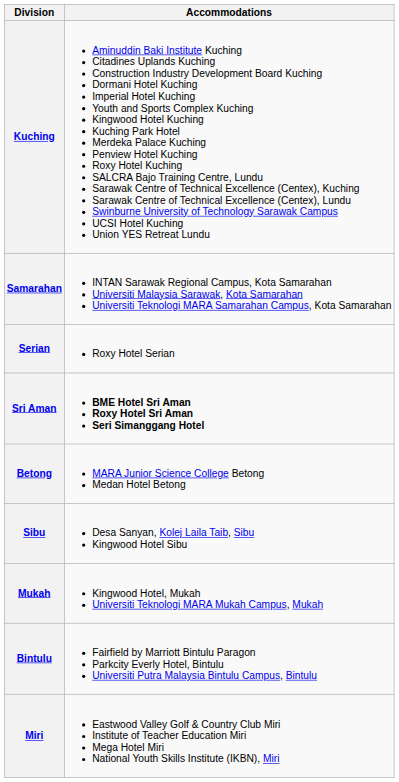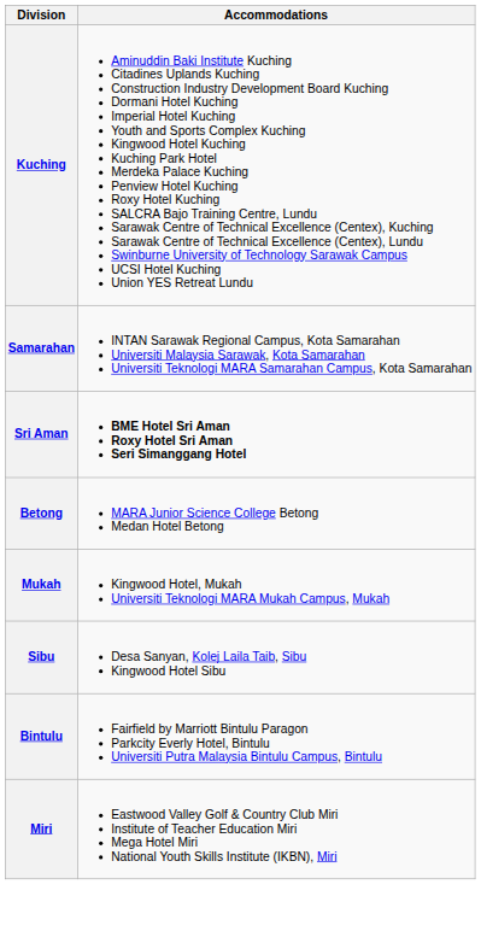- row: Serian | Roxy Hotel Serian
rows swapped: Sibu <-> Mukah
